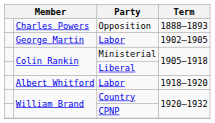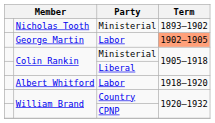- row: Charles Powers | Opposition | 1888–1893
+ row: Nicholas Tooth | Ministerial | 1893–1902
George Martin | Term: no background -> lightsalmon background
